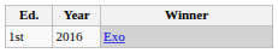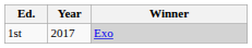1st | Year: 2016 -> 2017
